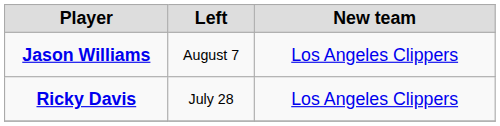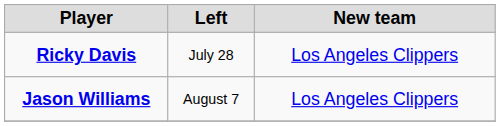rows swapped: Ricky Davis <-> Jason Williams
